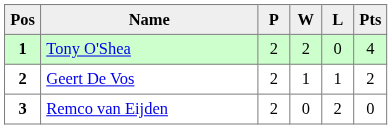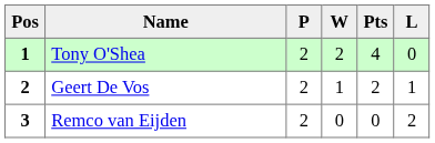columns swapped: L <-> Pts
